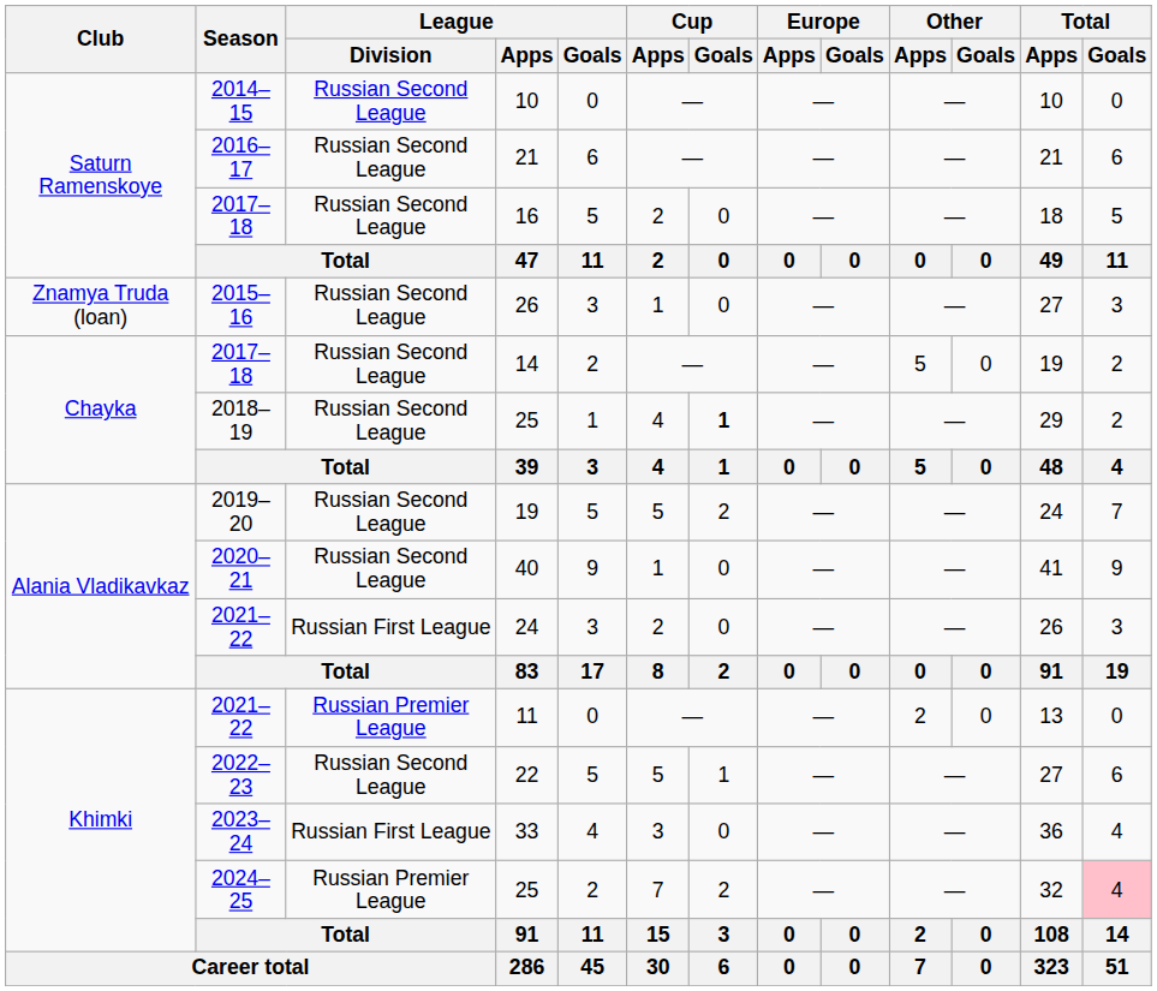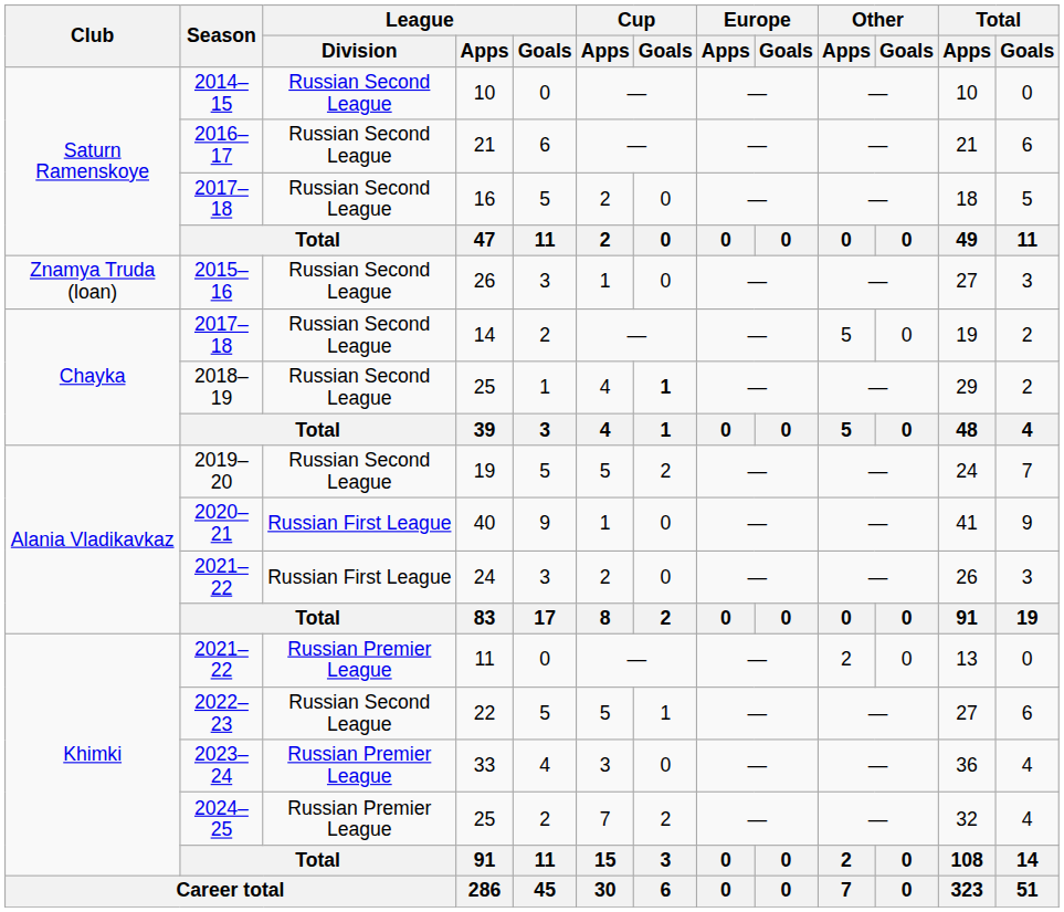40 | League / Division: Russian Second League -> Russian First League
33 | League / Division: Russian First League -> Russian Premier League
2024–25 / 25 | Total / Goals: pink background -> no background
